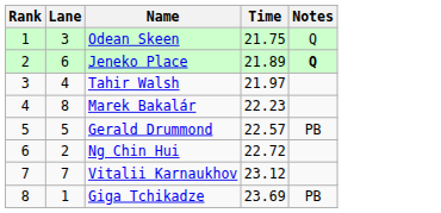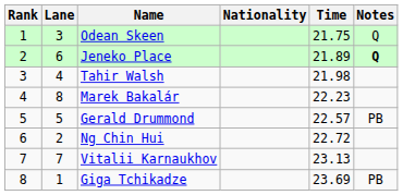+ column: Nationality
Tahir Walsh | Time: 21.97 -> 21.98
Vitalii Karnaukhov | Time: 23.12 -> 23.13
